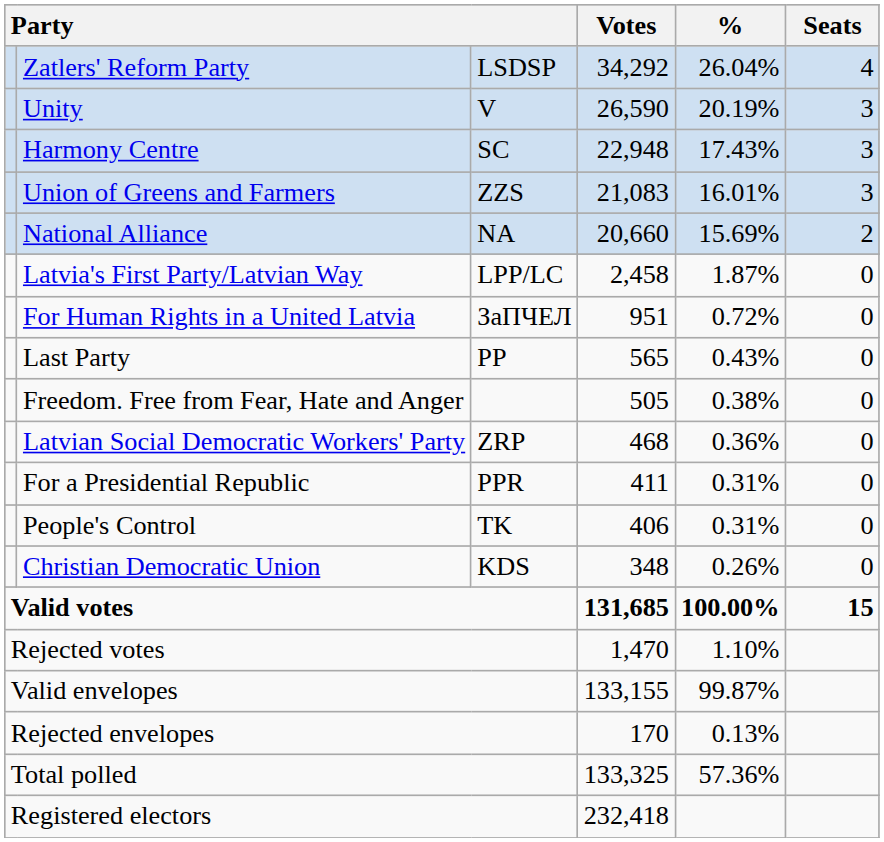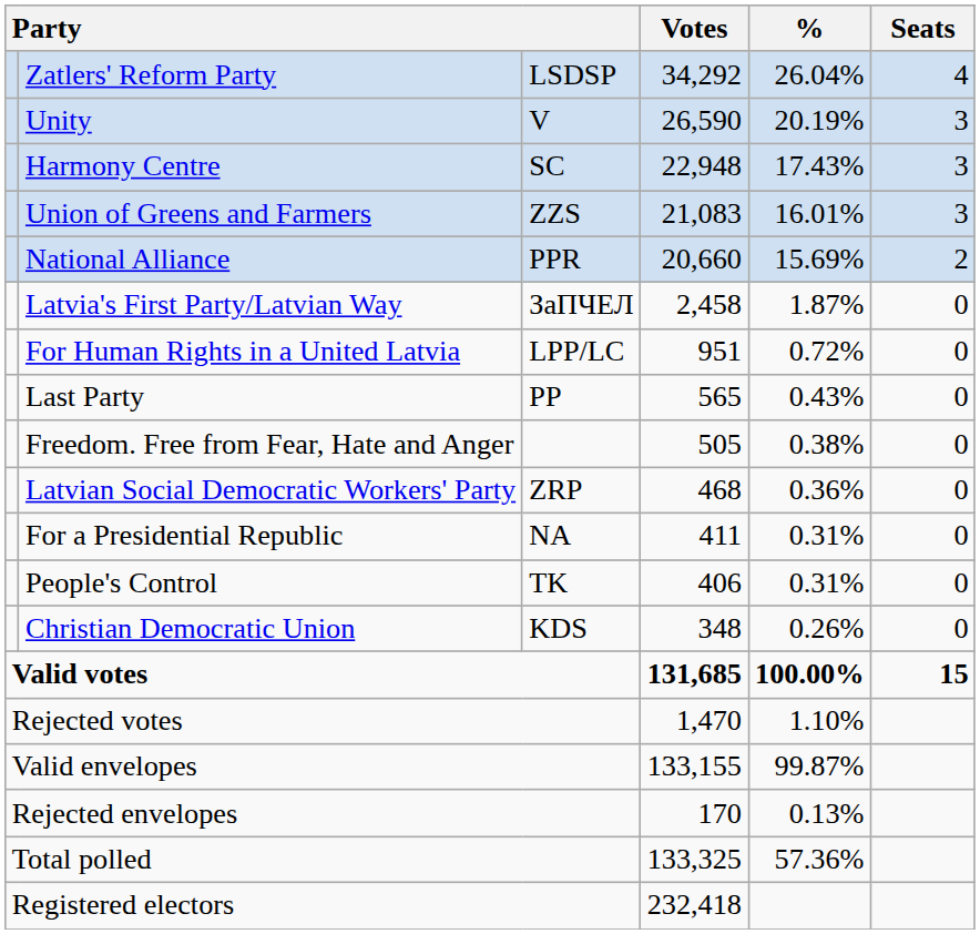National Alliance | column 3: NA -> PPR
Latvia's First Party/Latvian Way | column 3: LPP/LC -> ЗаПЧЕЛ
For Human Rights in a United Latvia | column 3: ЗаПЧЕЛ -> LPP/LC
For a Presidential Republic | column 3: PPR -> NA
